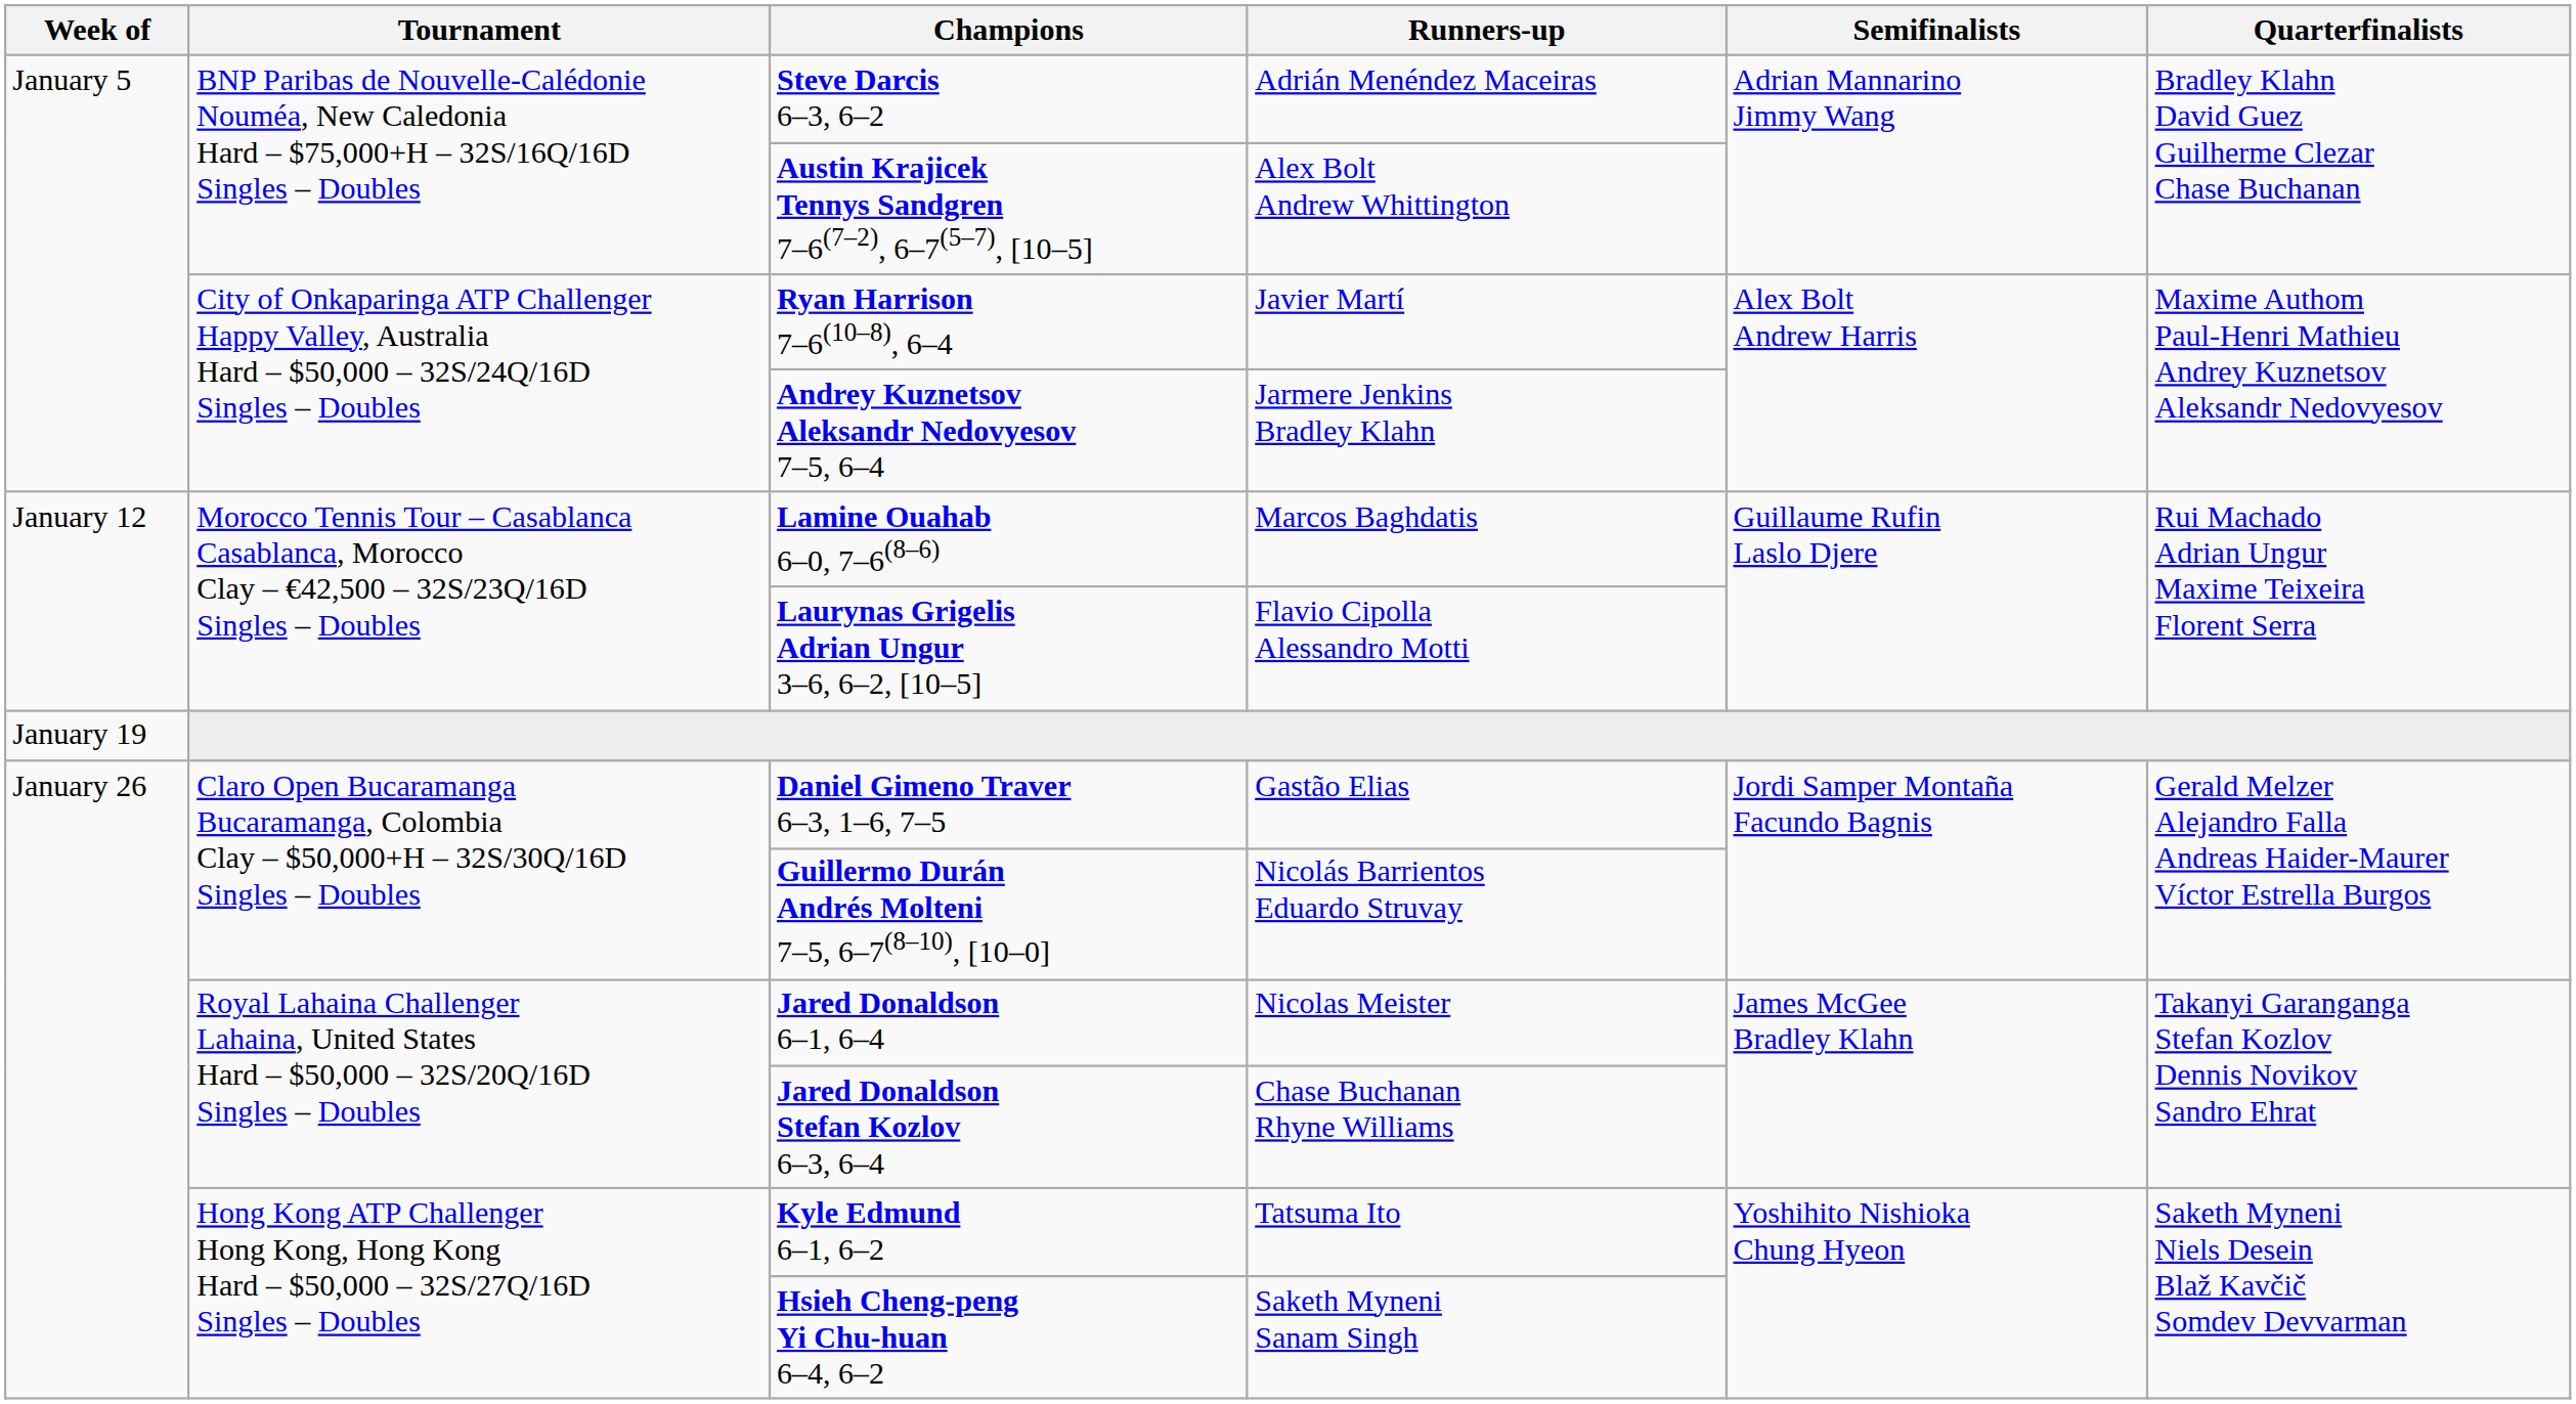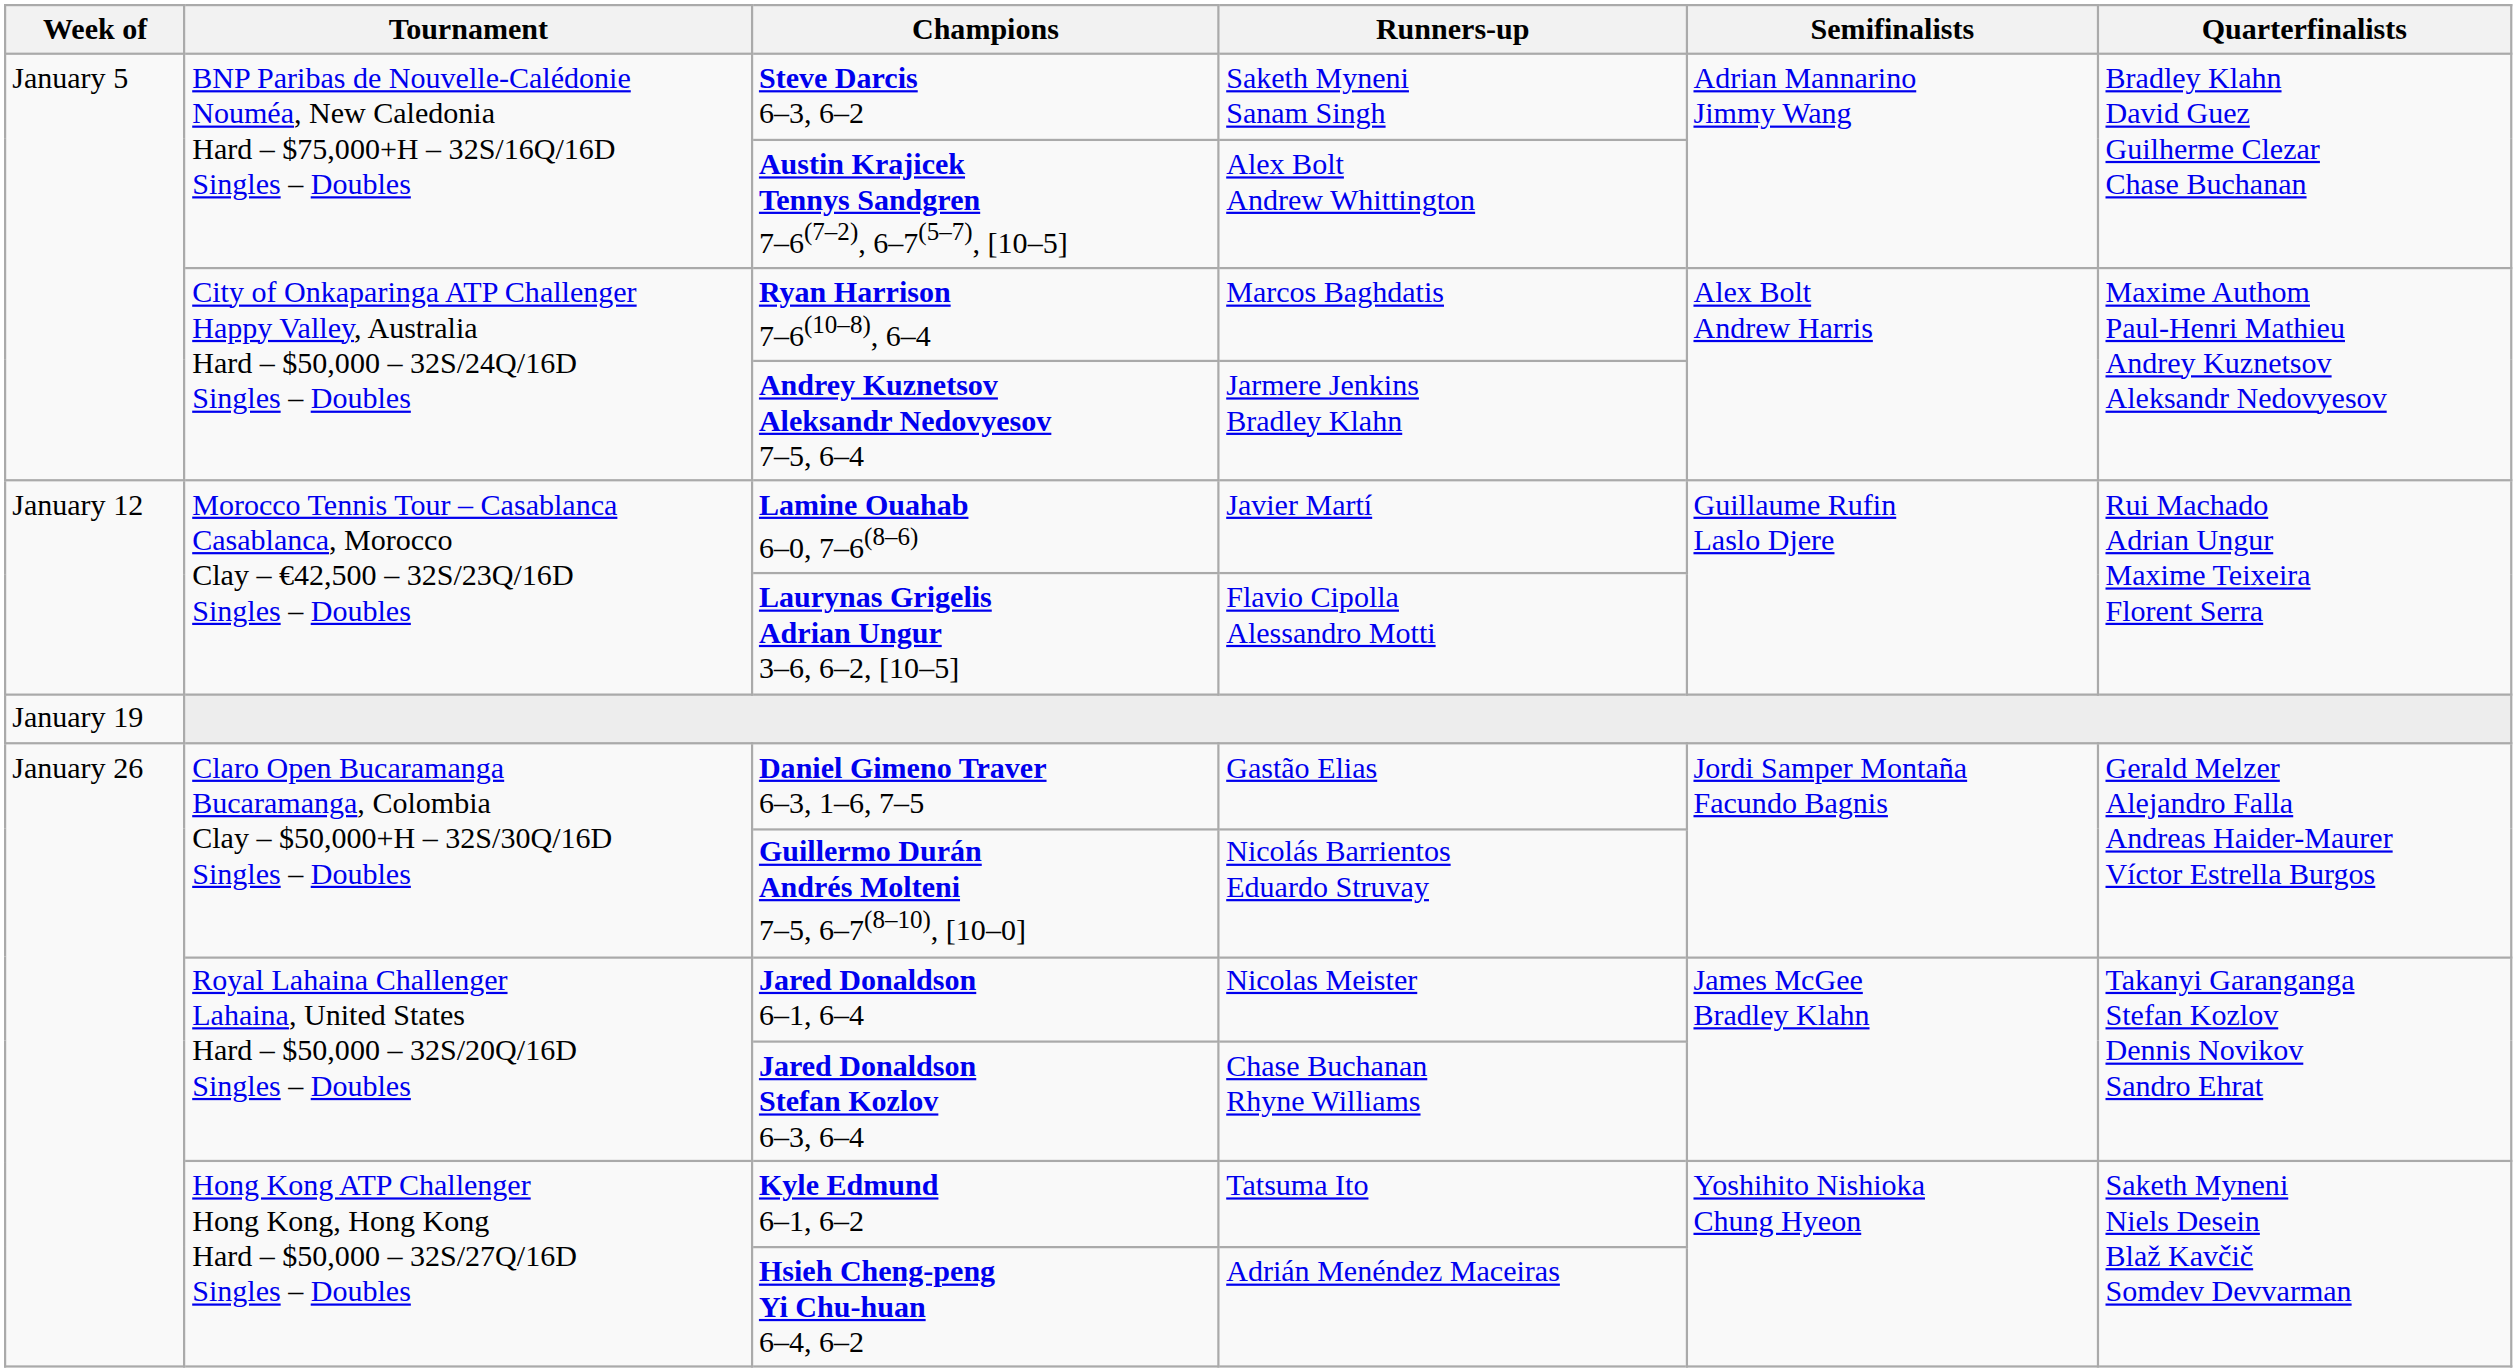Steve Darcis 6–3, 6–2 | Runners-up: Adrián Menéndez Maceiras -> Saketh Myneni Sanam Singh
Ryan Harrison 7–6(10–8), 6–4 | Runners-up: Javier Martí -> Marcos Baghdatis
Lamine Ouahab 6–0, 7–6(8–6) | Runners-up: Marcos Baghdatis -> Javier Martí
Hsieh Cheng-peng Yi Chu-huan 6–4, 6–2 | Runners-up: Saketh Myneni Sanam Singh -> Adrián Menéndez Maceiras
